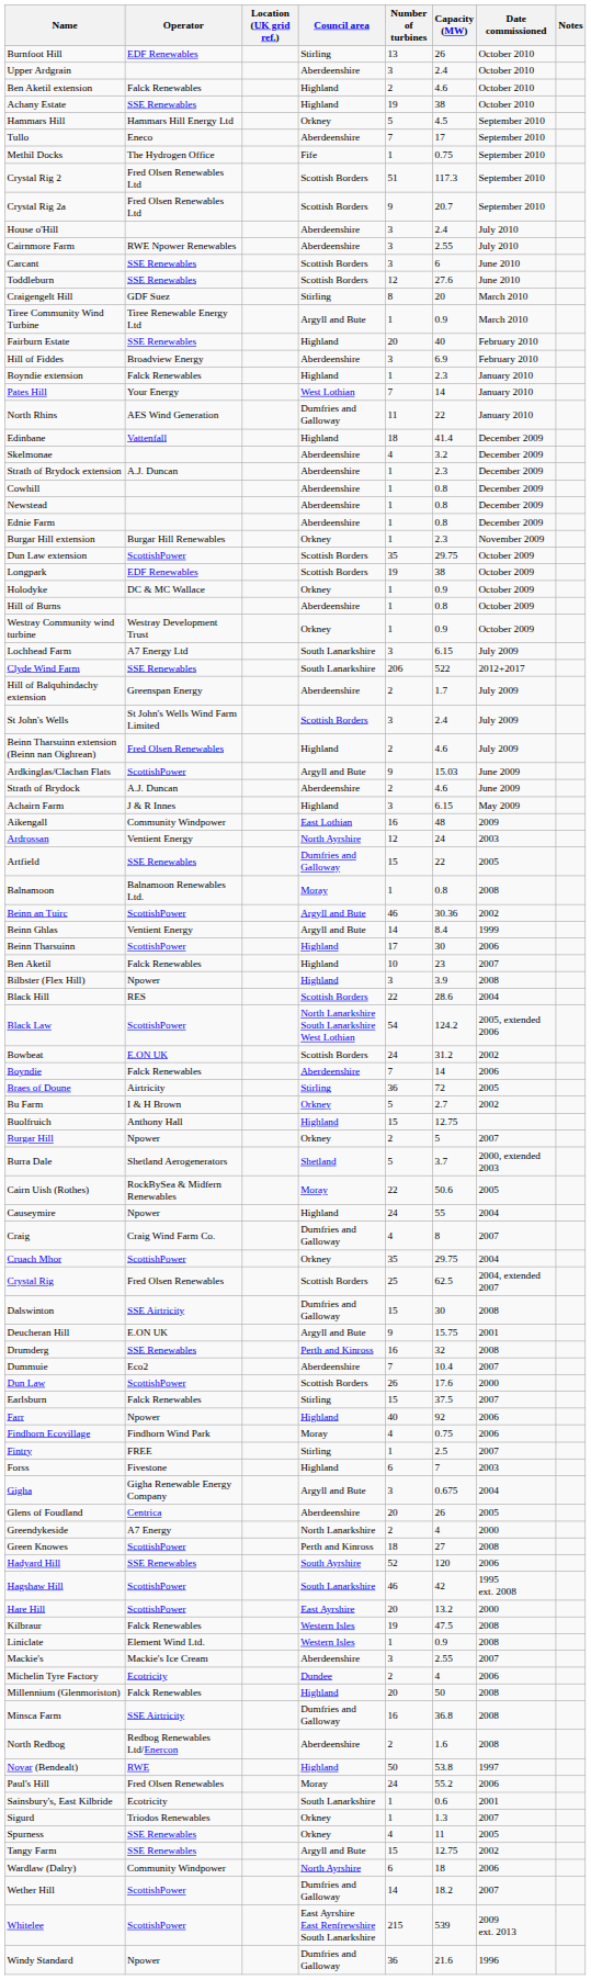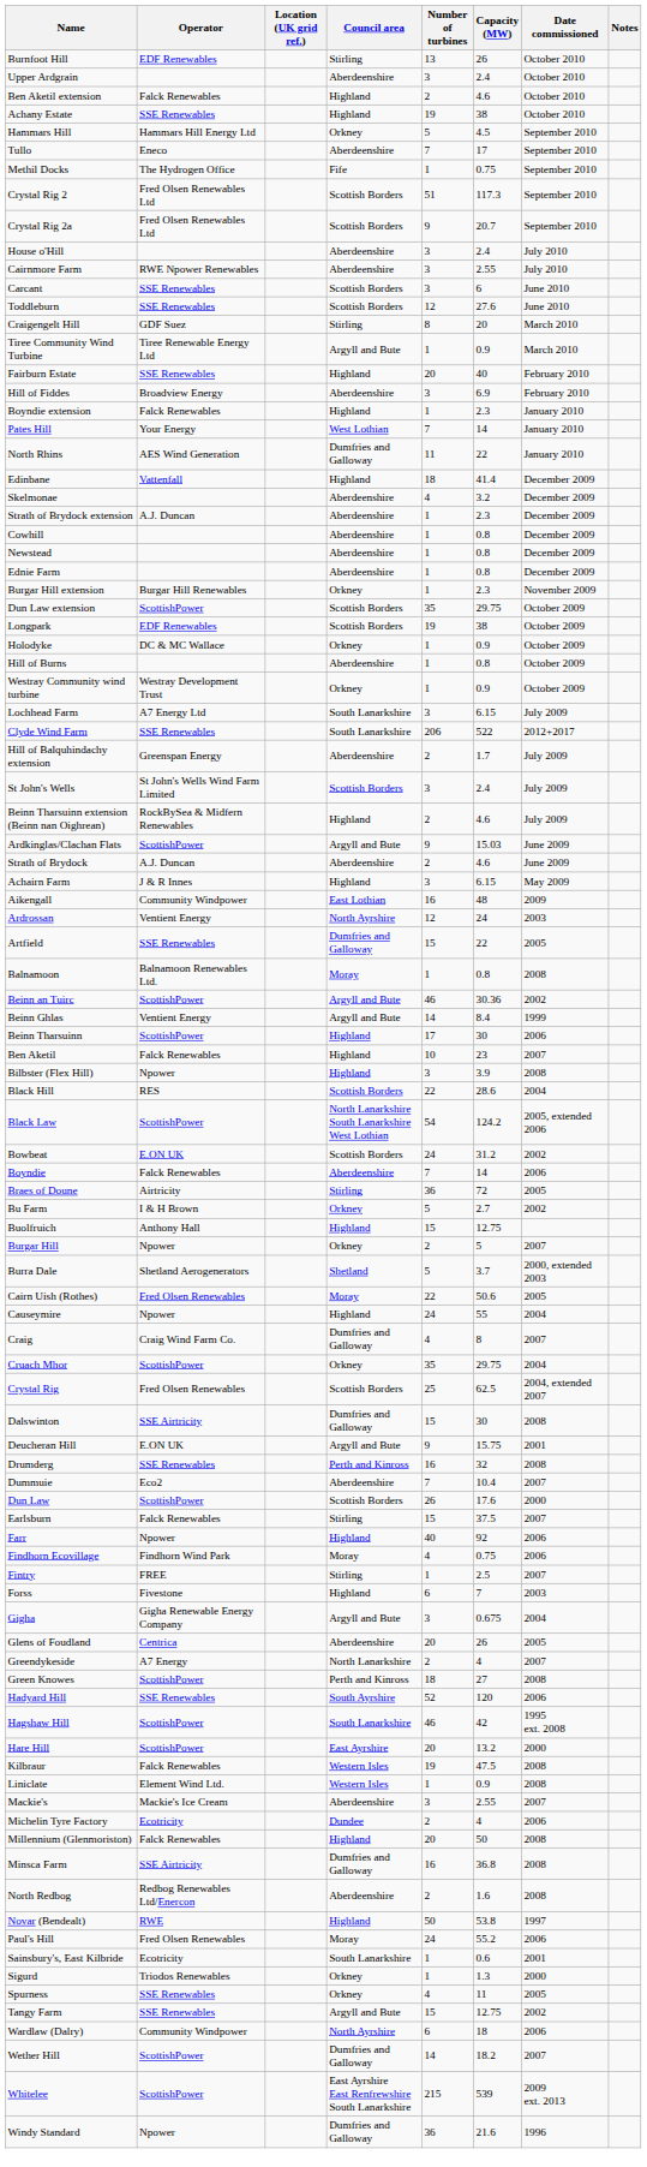Beinn Tharsuinn extension (Beinn nan Oighrean) | Operator: Fred Olsen Renewables -> RockBySea & Midfern Renewables
Cairn Uish (Rothes) | Operator: RockBySea & Midfern Renewables -> Fred Olsen Renewables
Greendykeside | Date commissioned: 2000 -> 2007
Sigurd | Date commissioned: 2007 -> 2000
